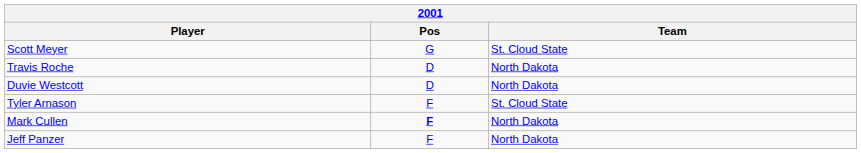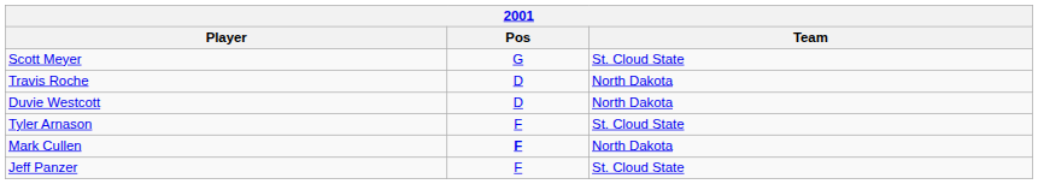Jeff Panzer | Team: North Dakota -> St. Cloud State
